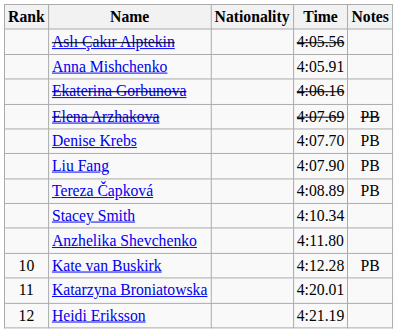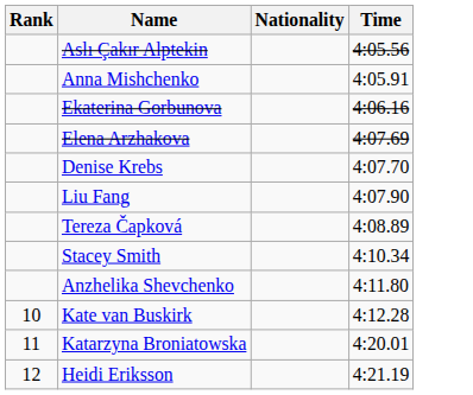- column: Notes | PB | PB | PB | PB | PB
